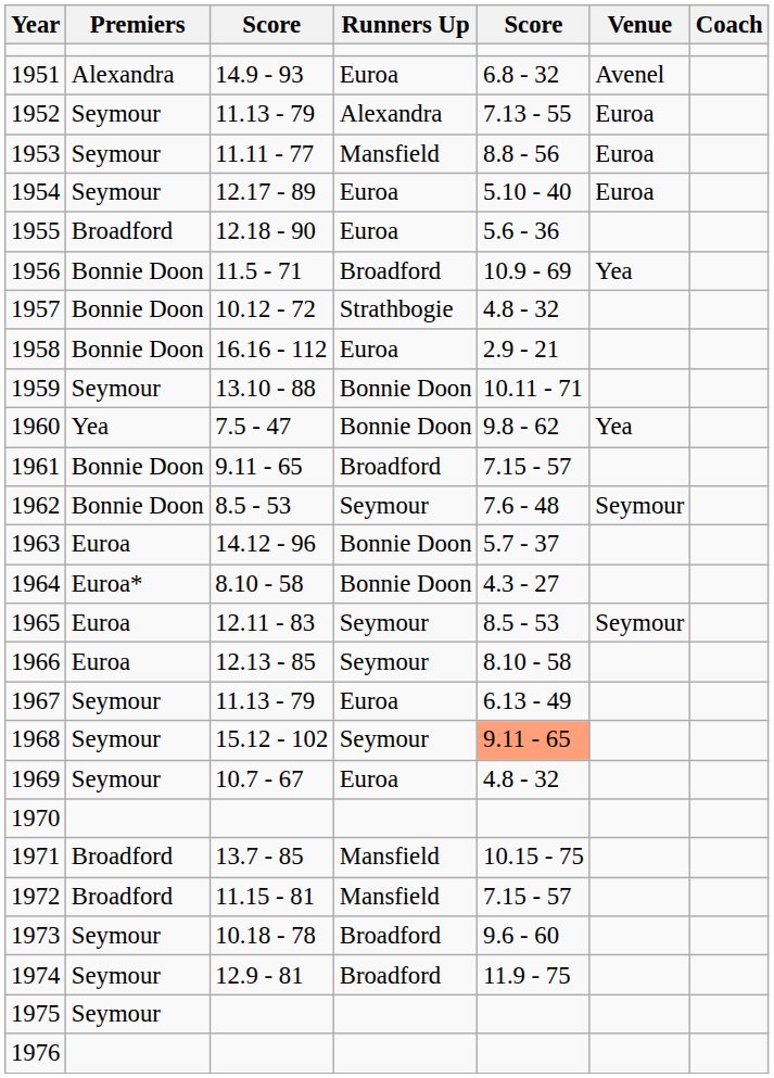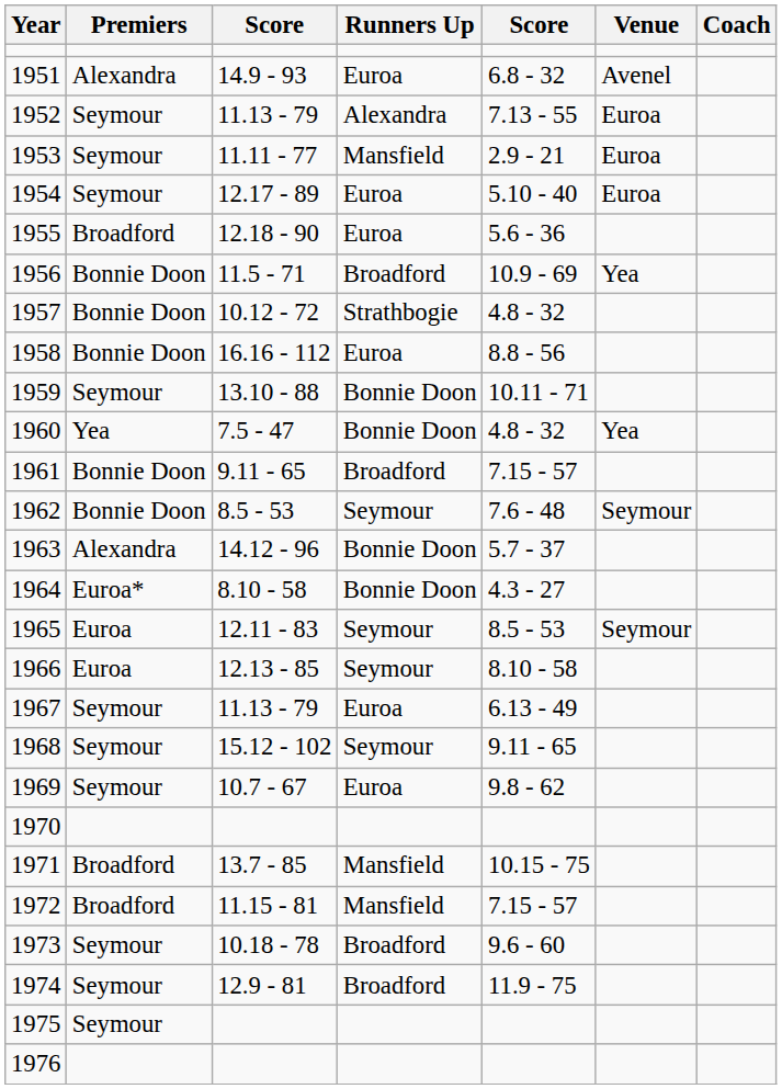1953 | column 5: 8.8 - 56 -> 2.9 - 21
1958 | column 5: 2.9 - 21 -> 8.8 - 56
1960 | column 5: 9.8 - 62 -> 4.8 - 32
1963 | Premiers: Euroa -> Alexandra
1968 | column 5: lightsalmon background -> no background
1969 | column 5: 4.8 - 32 -> 9.8 - 62
